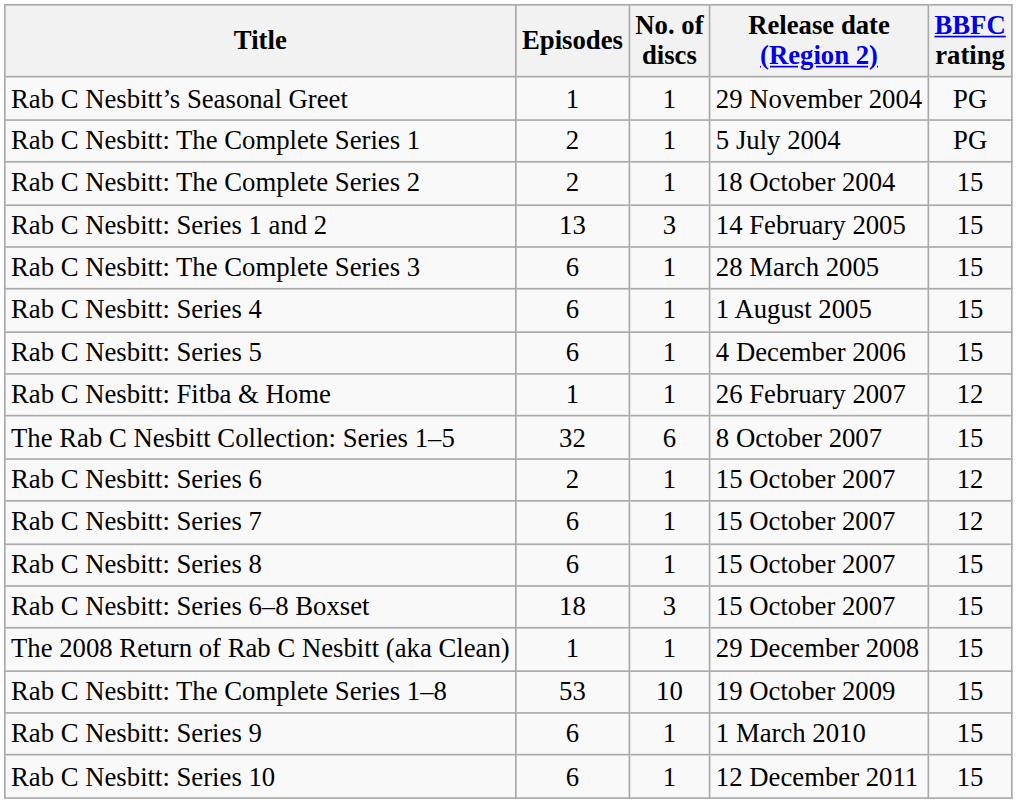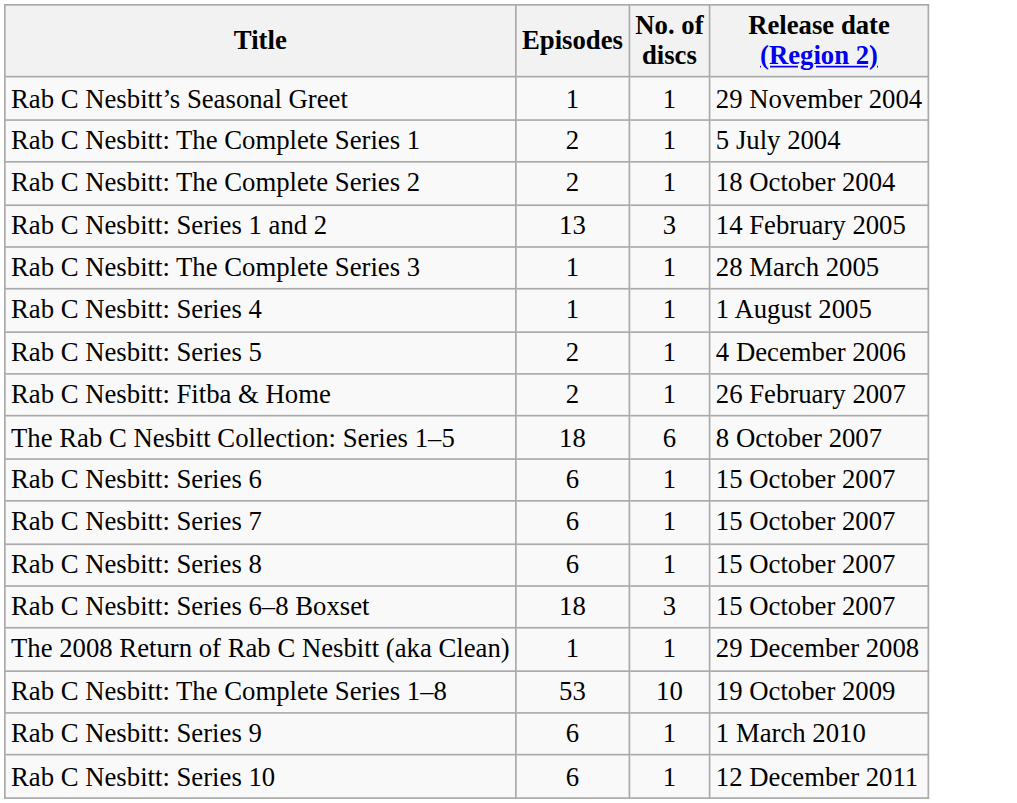- column: BBFC rating | PG | PG | 15 | 15 | 15 | 15 | 15 | 12 | 15 | 12 | 12 | 15 | 15 | 15 | 15 | 15 | 15
Rab C Nesbitt: The Complete Series 3 | Episodes: 6 -> 1
Rab C Nesbitt: Series 4 | Episodes: 6 -> 1
Rab C Nesbitt: Series 5 | Episodes: 6 -> 2
Rab C Nesbitt: Fitba & Home | Episodes: 1 -> 2
The Rab C Nesbitt Collection: Series 1–5 | Episodes: 32 -> 18
Rab C Nesbitt: Series 6 | Episodes: 2 -> 6
